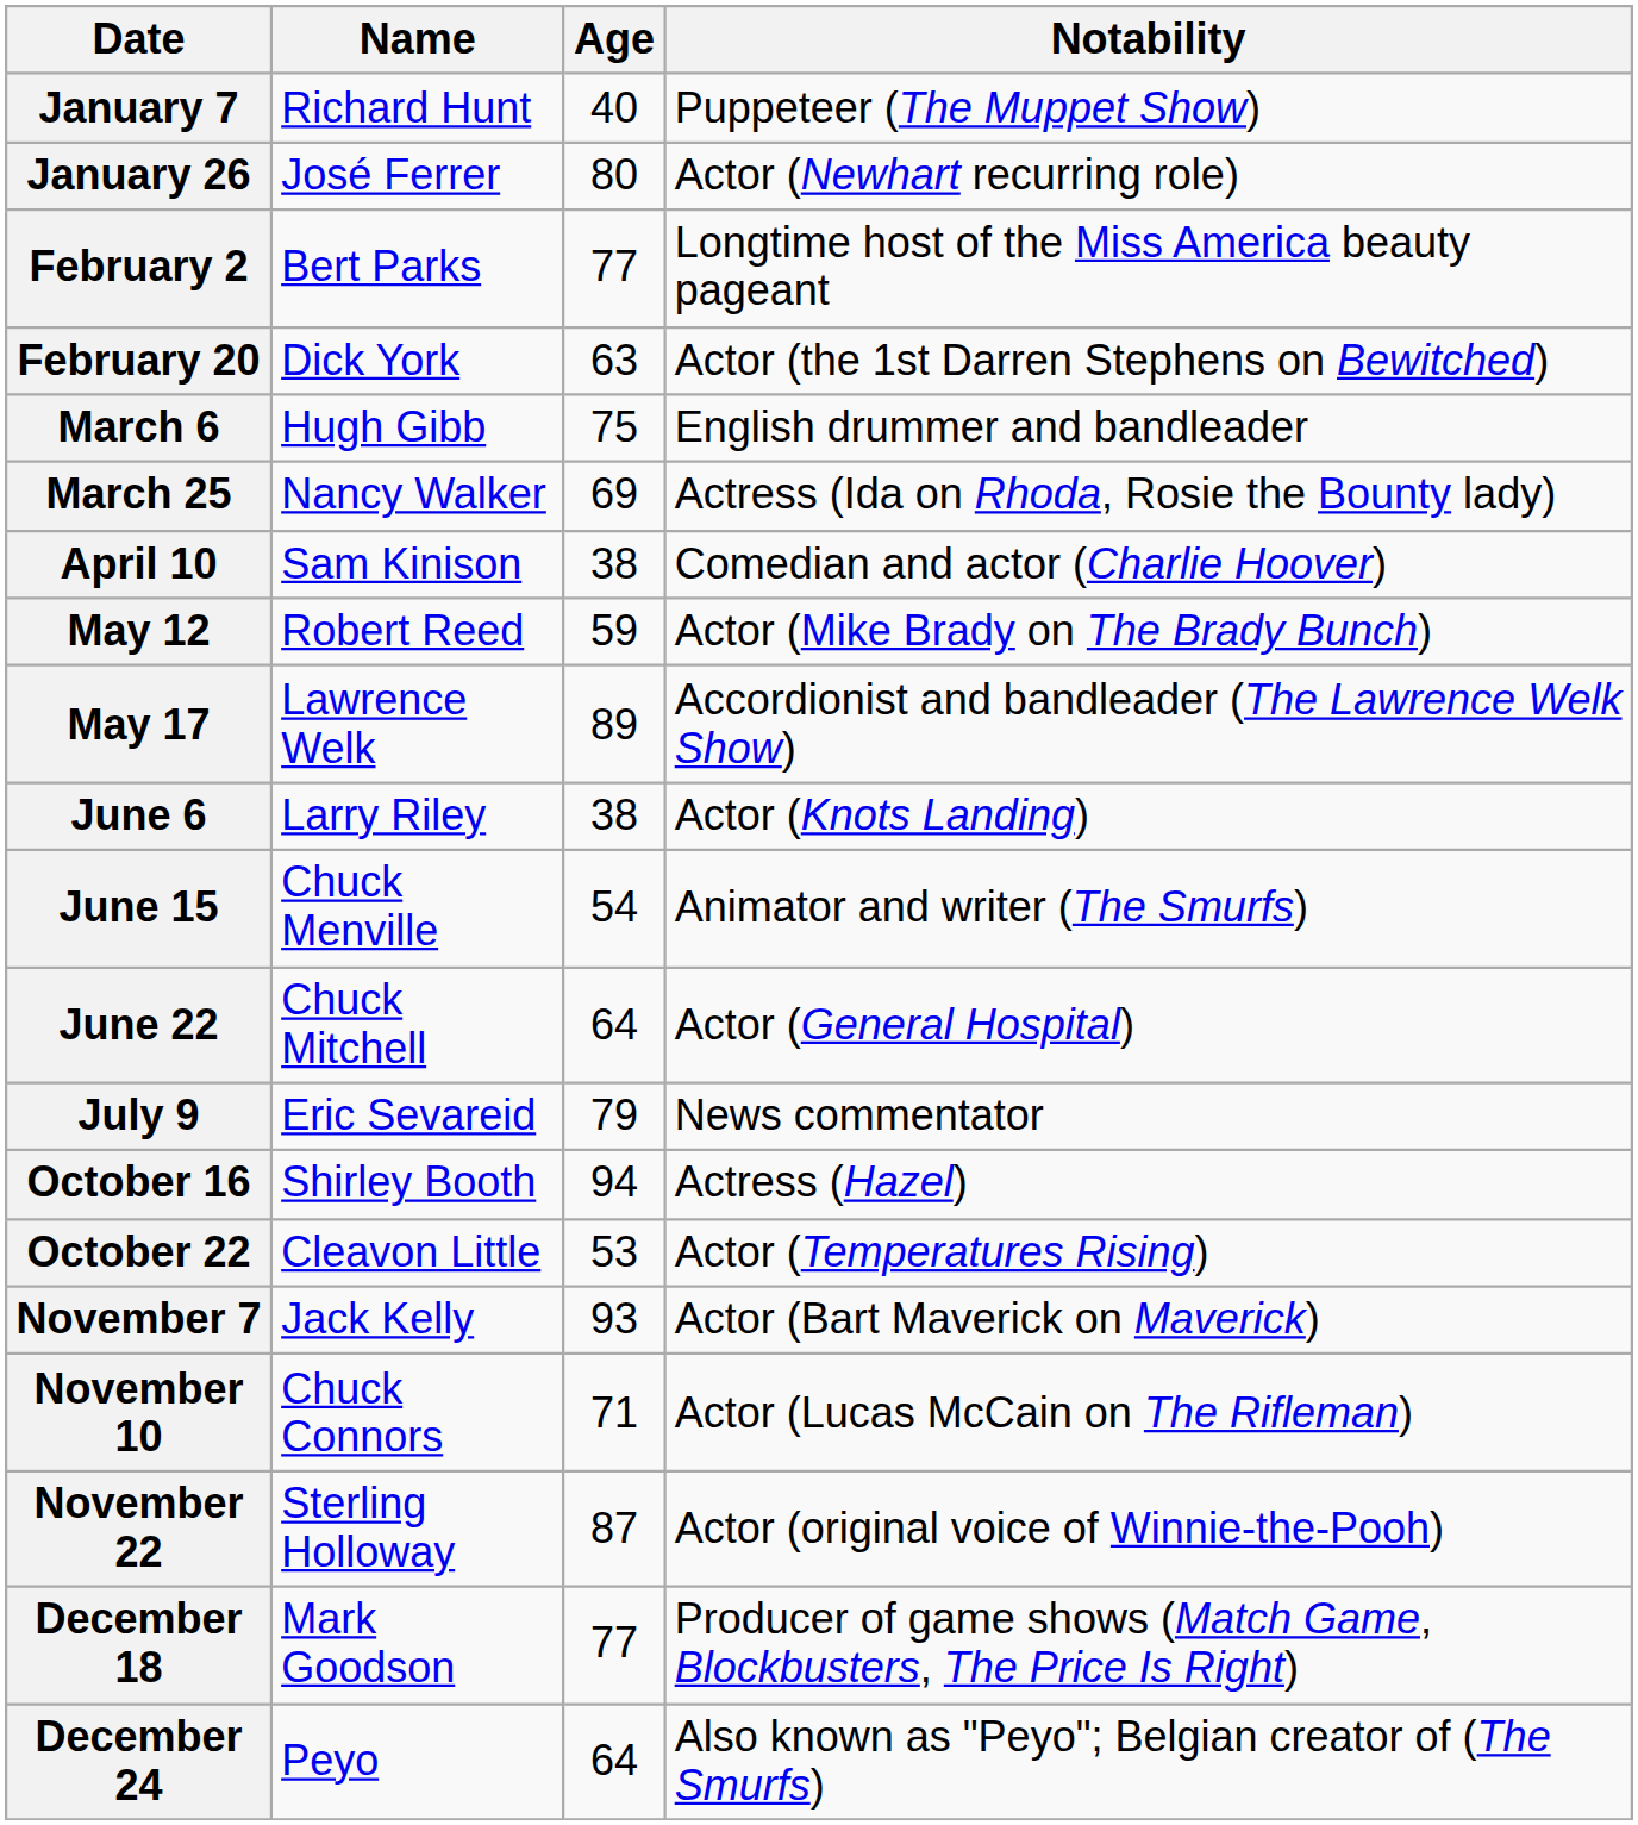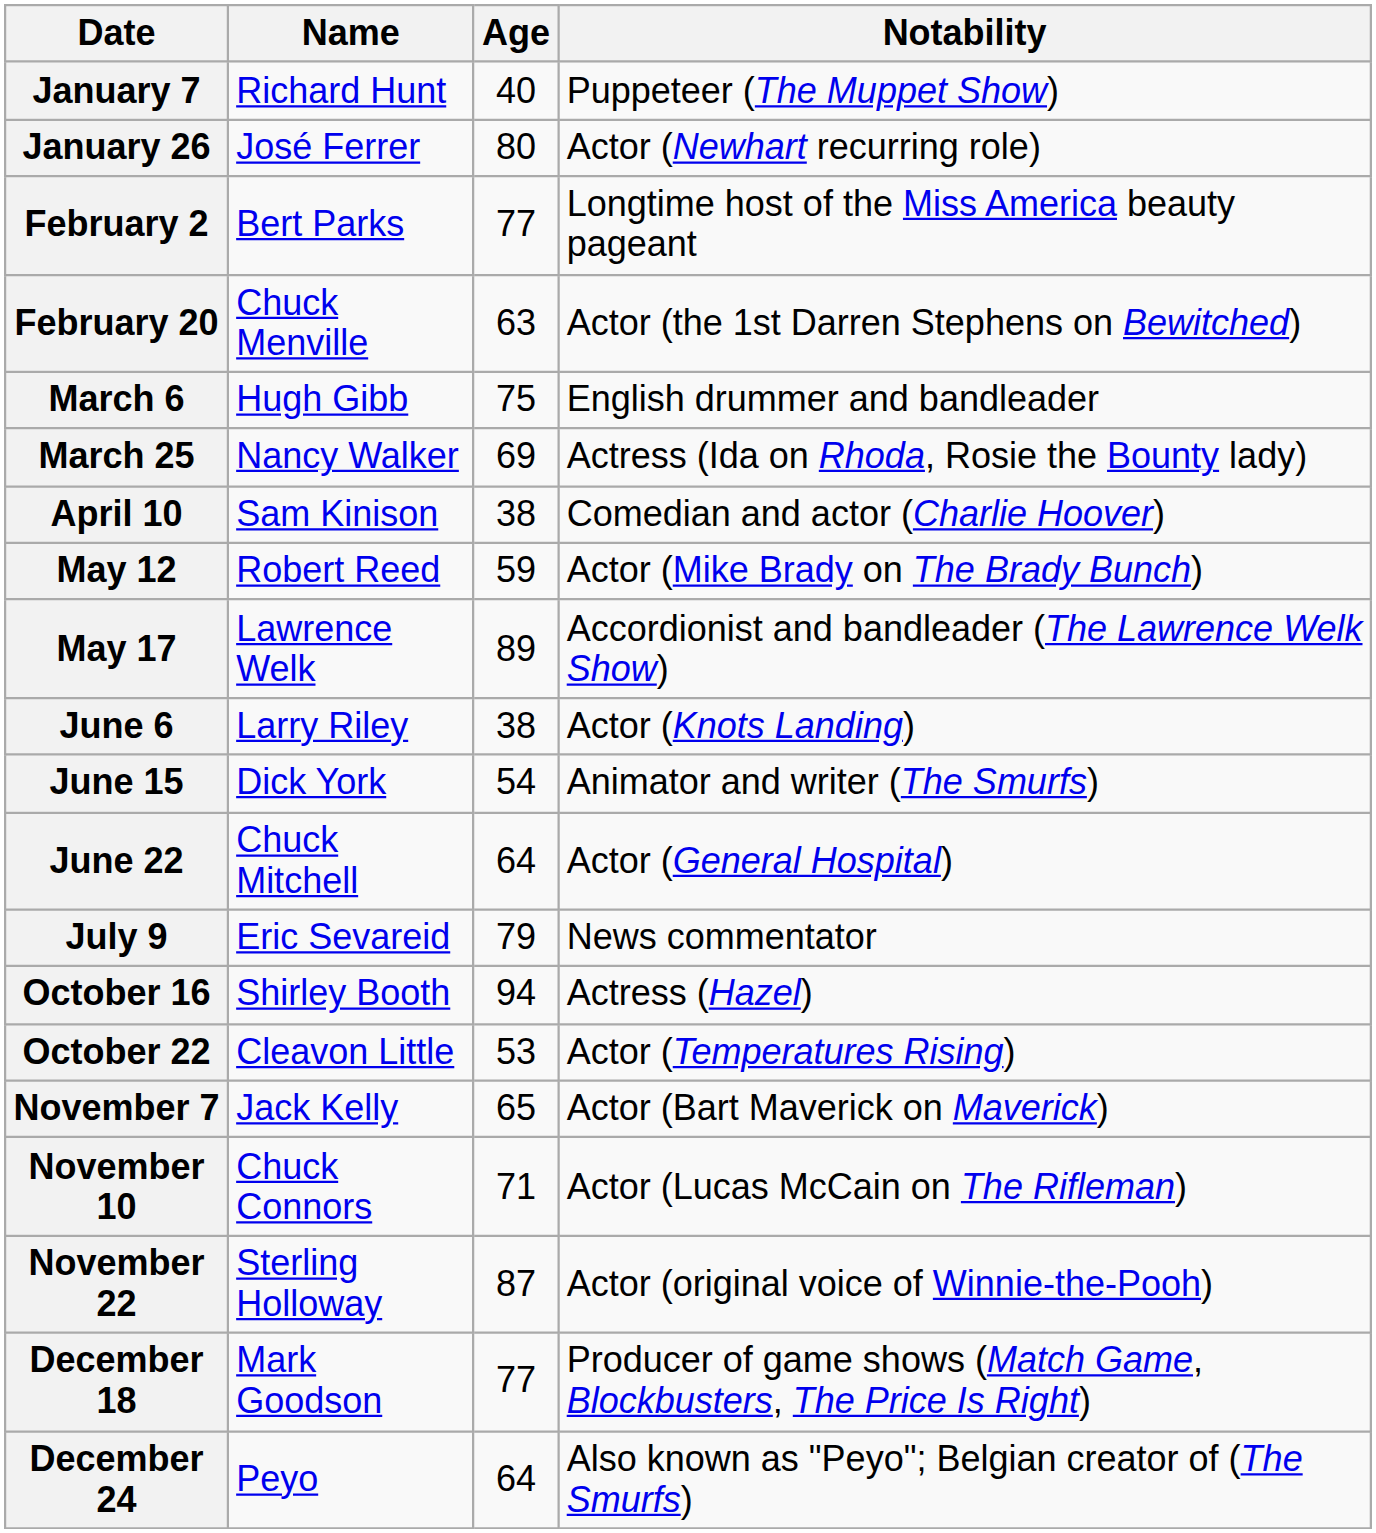February 20 | Name: Dick York -> Chuck Menville
June 15 | Name: Chuck Menville -> Dick York
November 7 | Age: 93 -> 65
